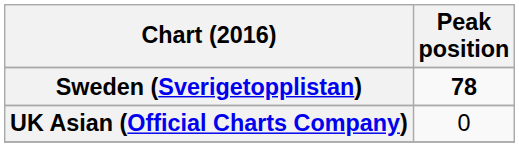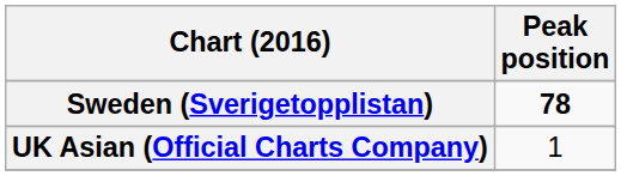UK Asian (Official Charts Company) | Peak position: 0 -> 1
